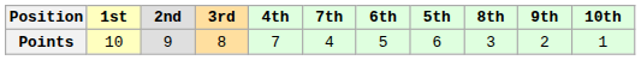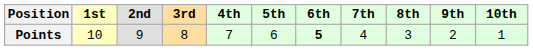columns swapped: 5th <-> 7th
Points | 6th: normal -> bold
